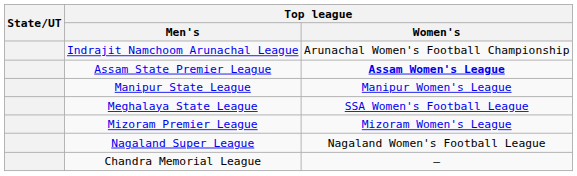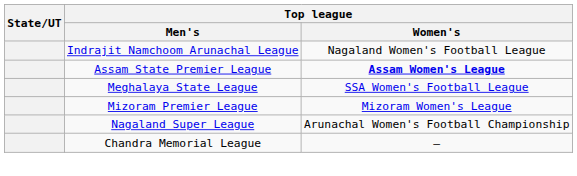Indrajit Namchoom Arunachal League | Top league / Women's: Arunachal Women's Football Championship -> Nagaland Women's Football League
- row: Manipur State League | Manipur Women's League
Nagaland Super League | Top league / Women's: Nagaland Women's Football League -> Arunachal Women's Football Championship
